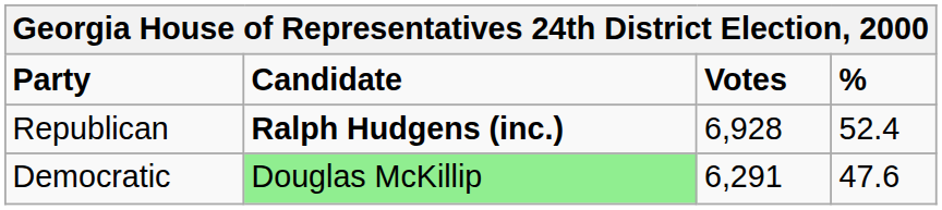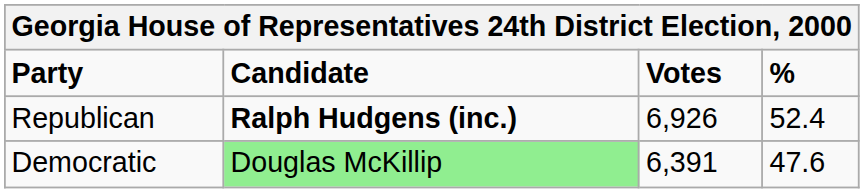Republican | Votes: 6,928 -> 6,926
Democratic | Votes: 6,291 -> 6,391
